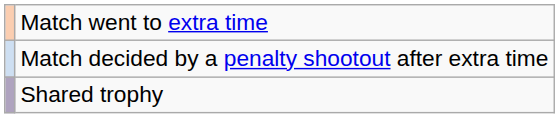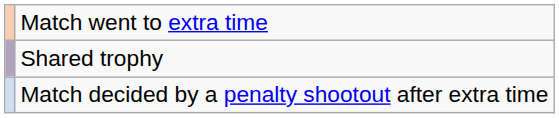rows swapped: Match decided by a penalty shootout after extra time <-> Shared trophy
